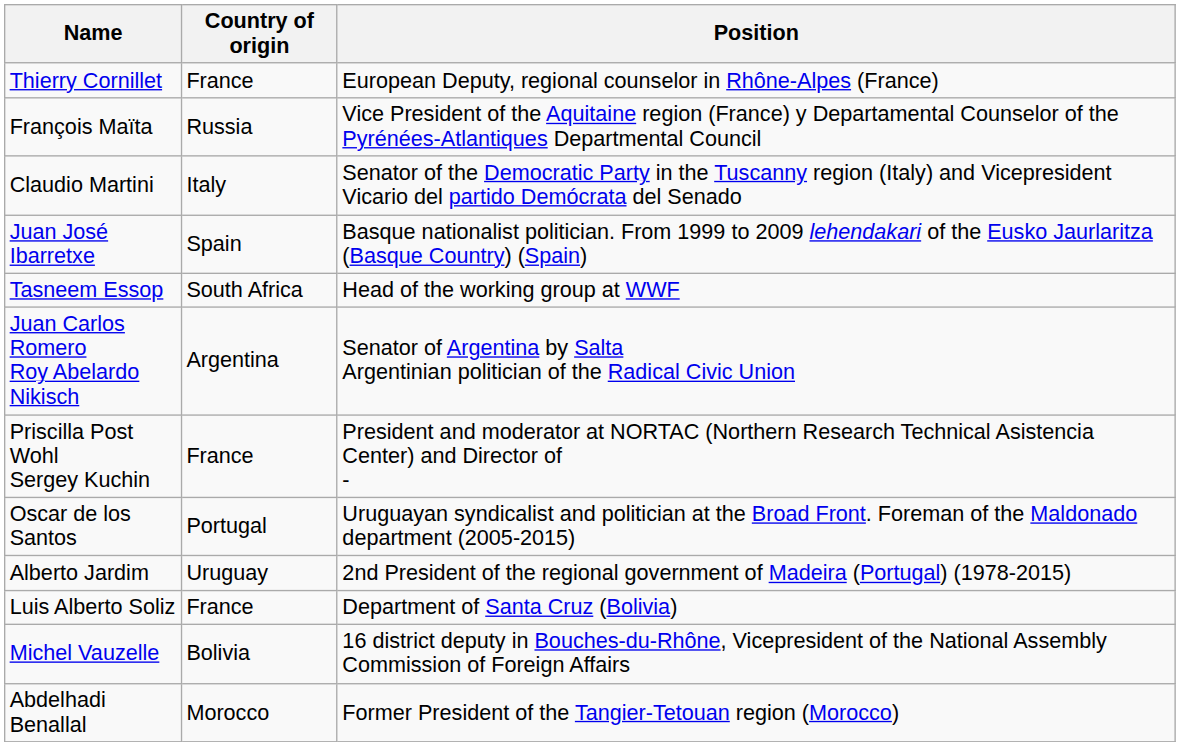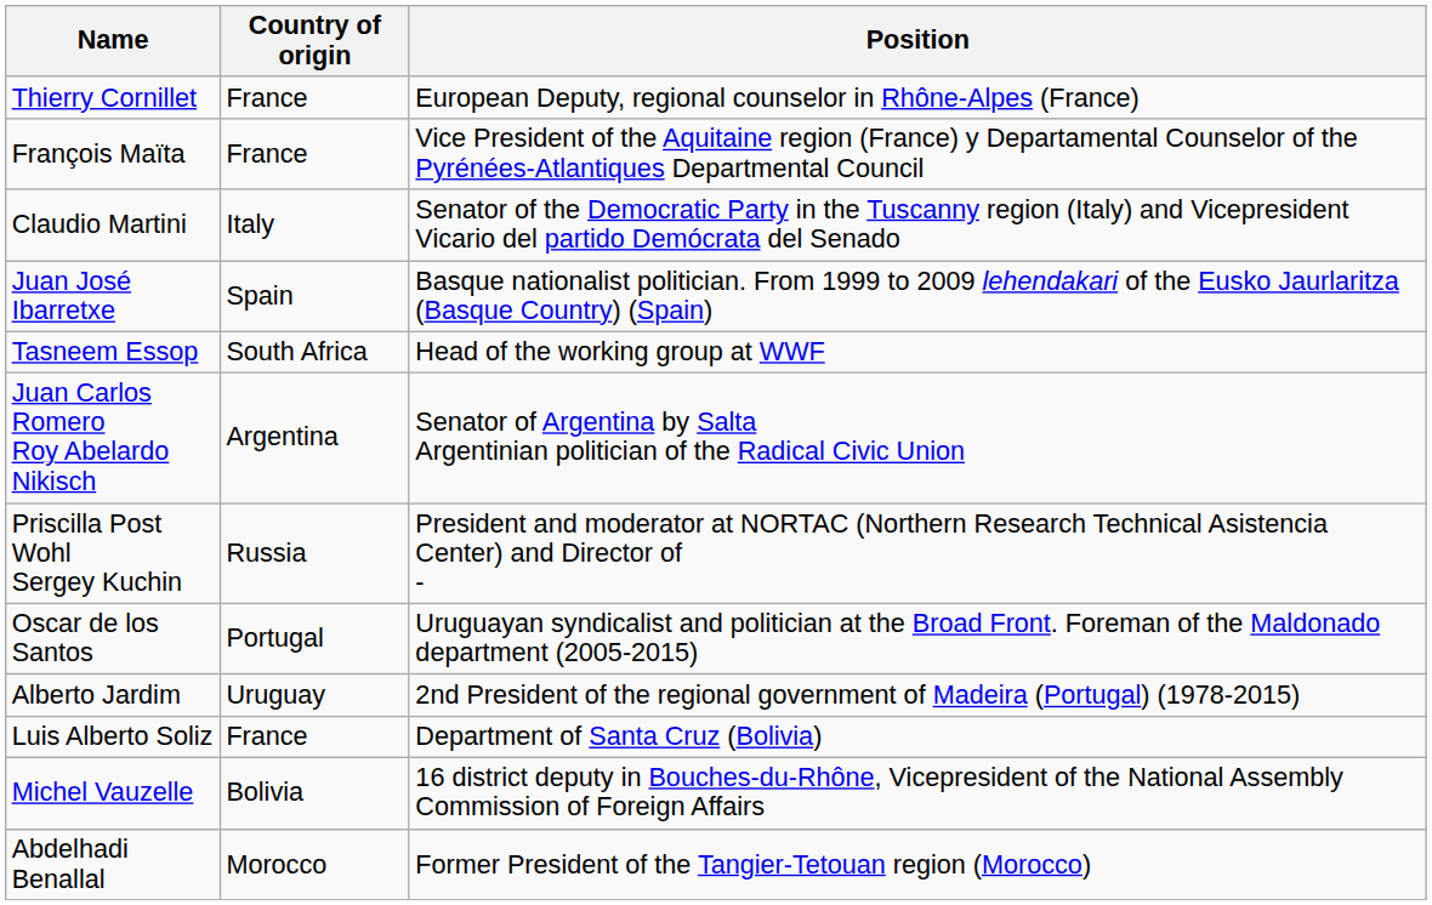François Maïta | Country of origin: Russia -> France
Priscilla Post Wohl Sergey Kuchin | Country of origin: France -> Russia
